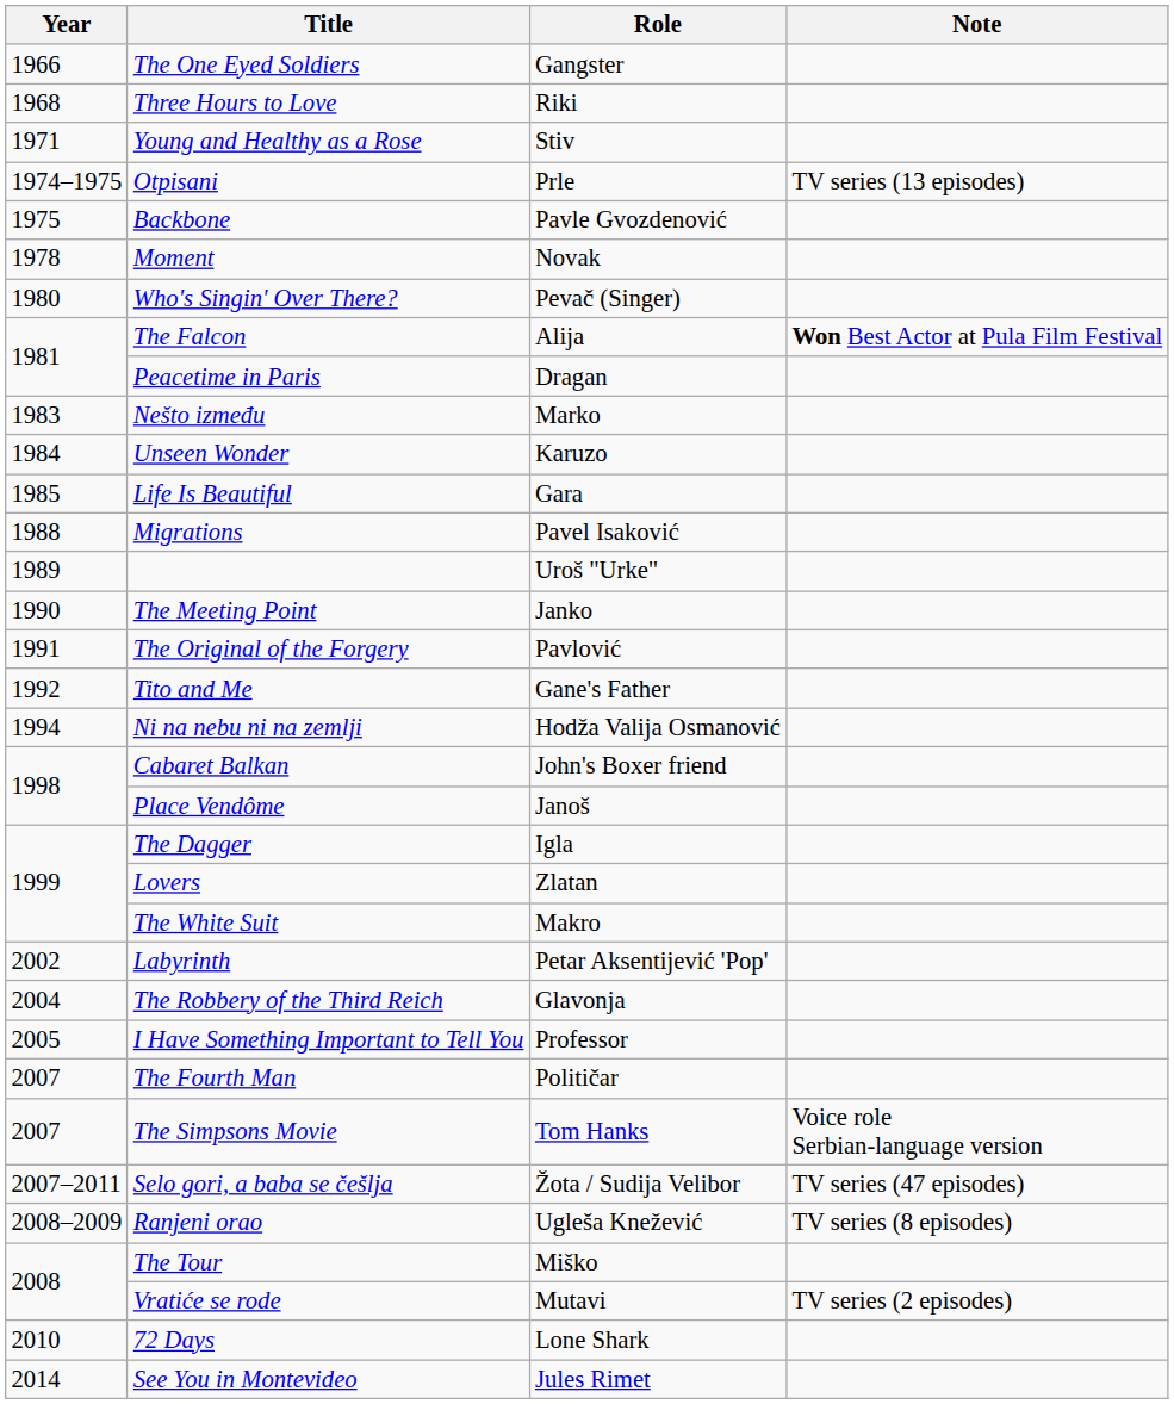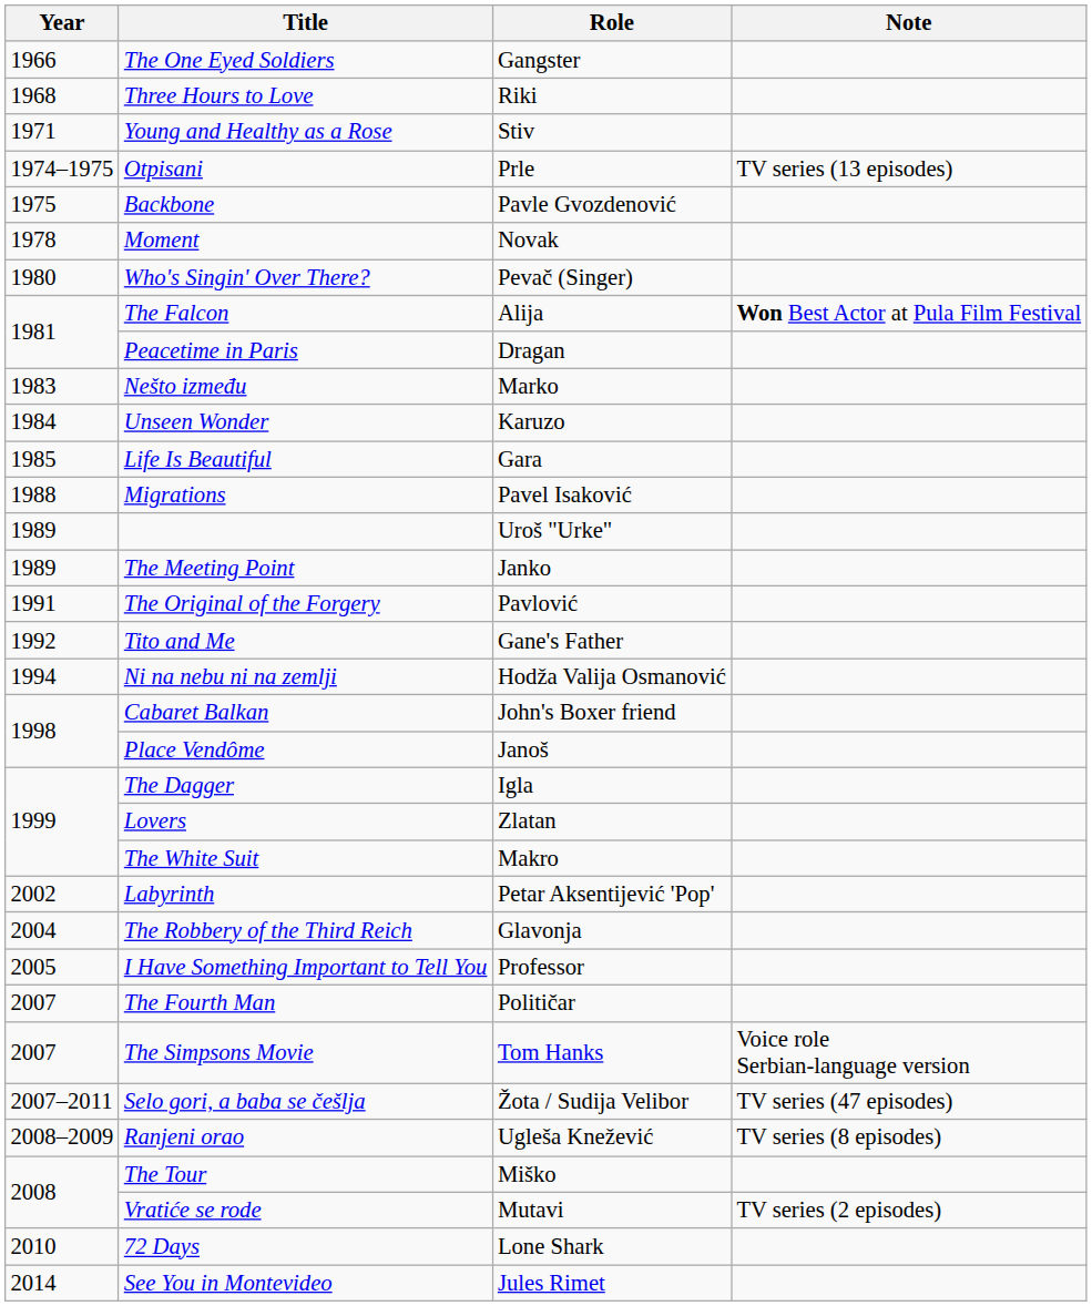The Meeting Point | Year: 1990 -> 1989
